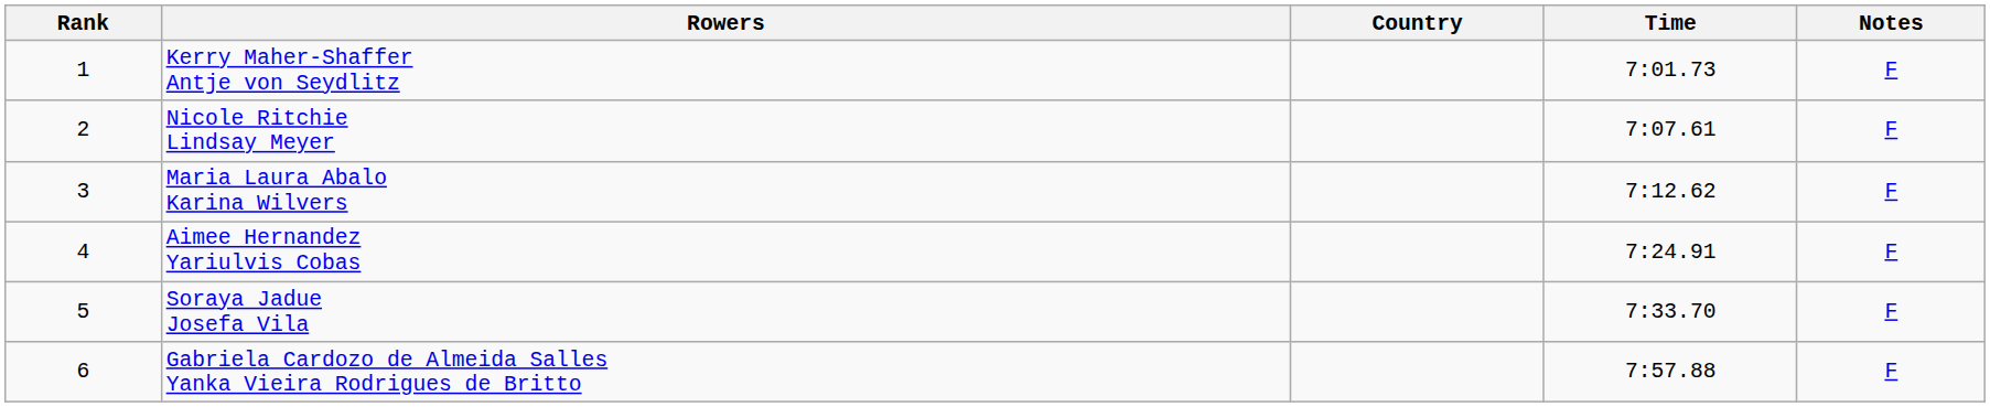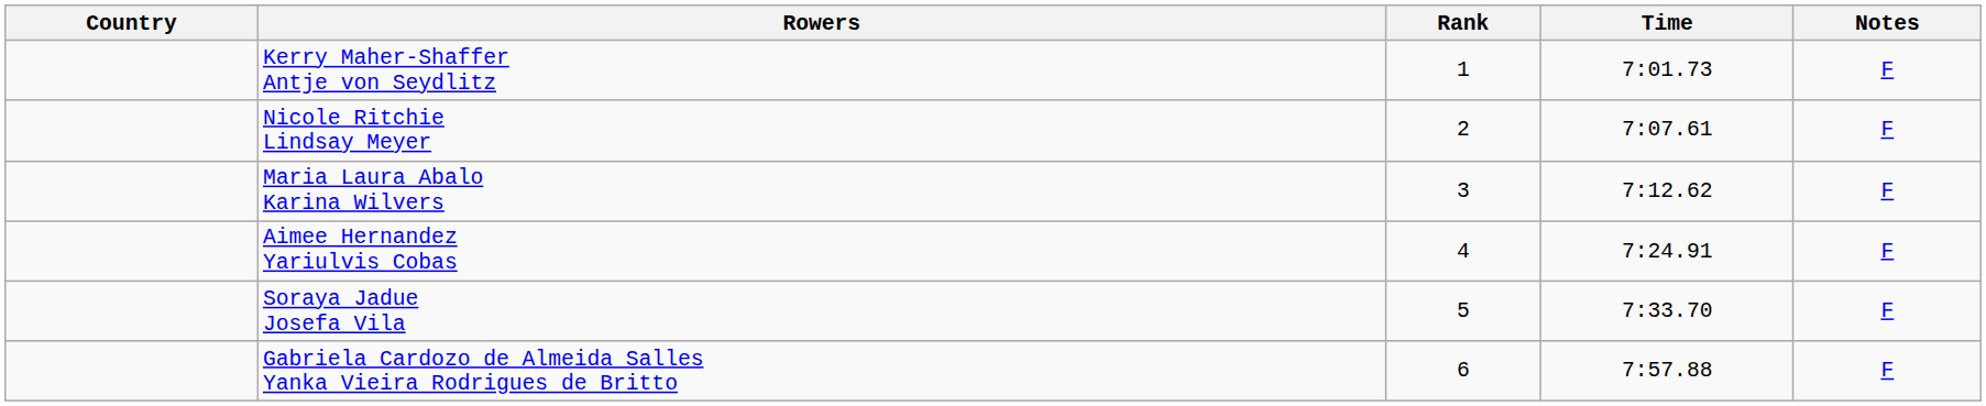columns swapped: Rank <-> Country
